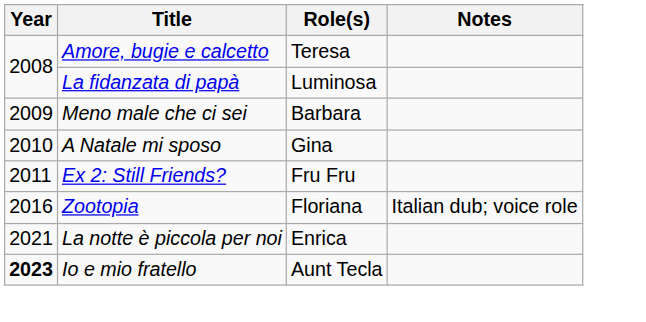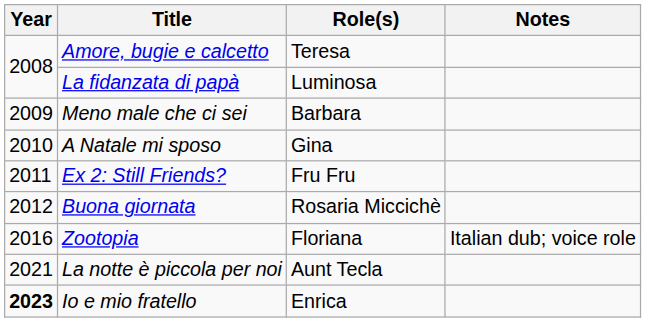+ row: 2012 | Buona giornata | Rosaria Miccichè
La notte è piccola per noi | Role(s): Enrica -> Aunt Tecla
Io e mio fratello | Role(s): Aunt Tecla -> Enrica
